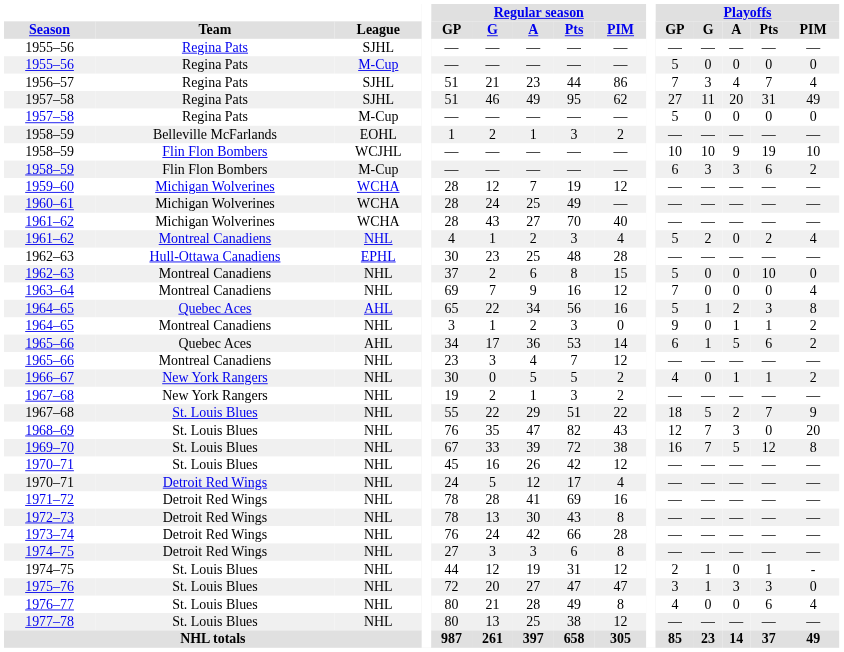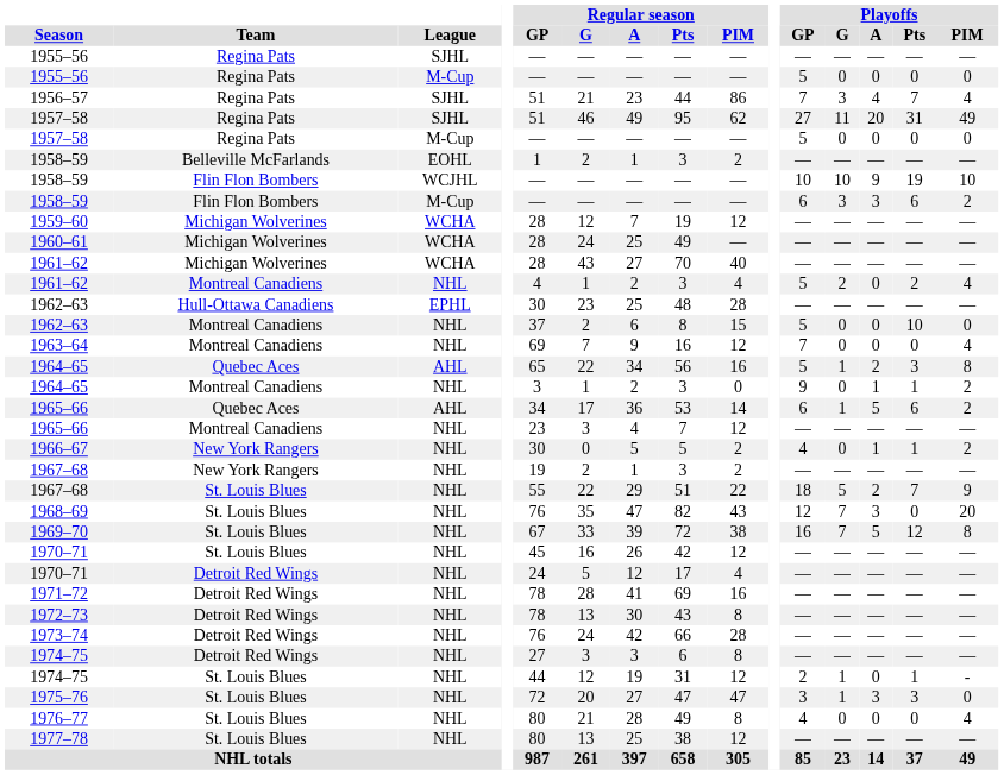1976–77 | Playoffs / Pts: 6 -> 0
